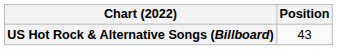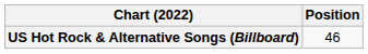US Hot Rock & Alternative Songs (Billboard) | Position: 43 -> 46
